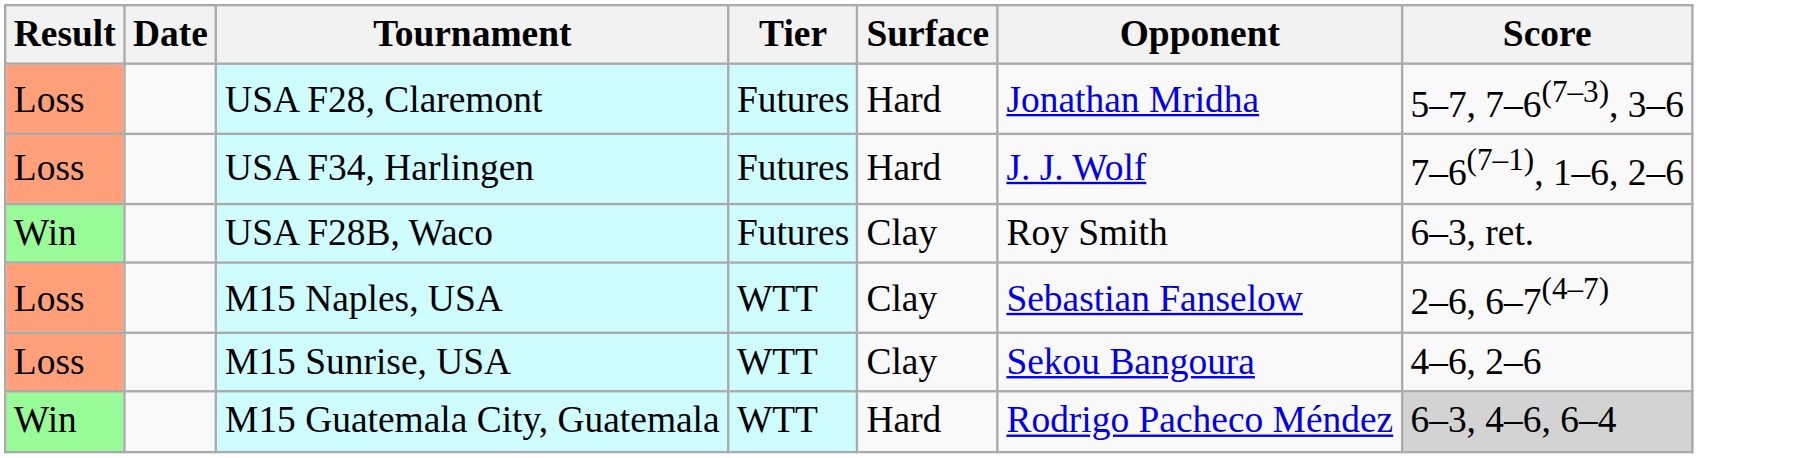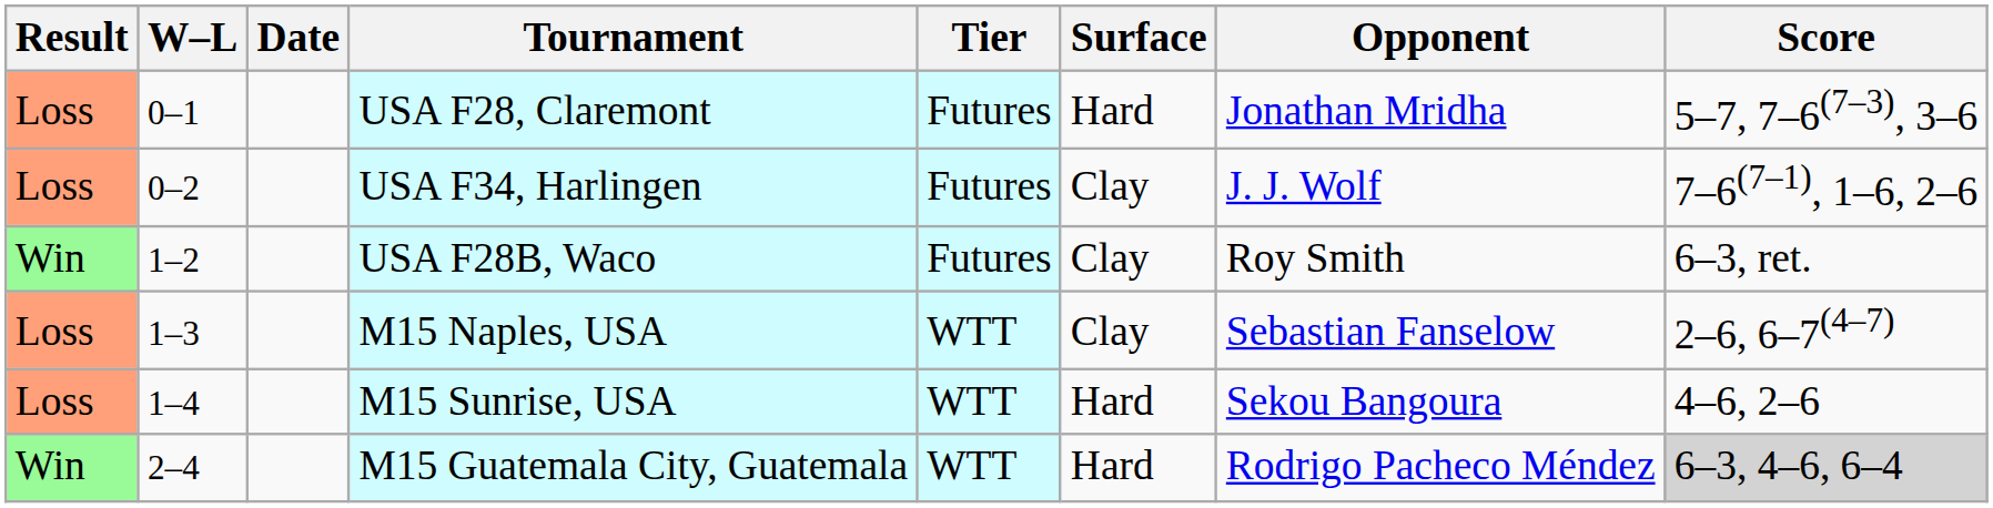+ column: W–L | 0–1 | 0–2 | 1–2 | 1–3 | 1–4 | 2–4
USA F34, Harlingen | Surface: Hard -> Clay
M15 Sunrise, USA | Surface: Clay -> Hard
